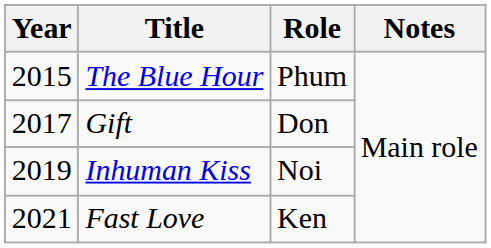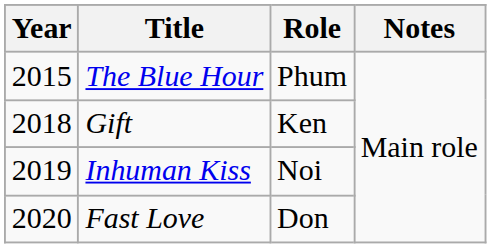Gift | Year: 2017 -> 2018
Gift | Role: Don -> Ken
Fast Love | Year: 2021 -> 2020
Fast Love | Role: Ken -> Don
